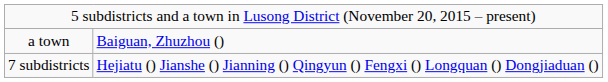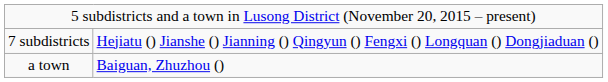rows swapped: 7 subdistricts <-> a town
